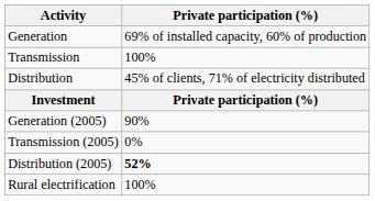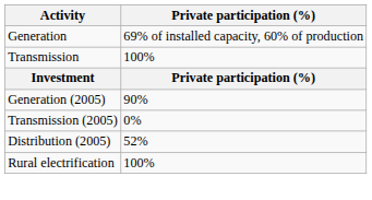- row: Distribution | 45% of clients, 71% of electricity distributed
Distribution (2005) | Private participation (%): bold -> normal
